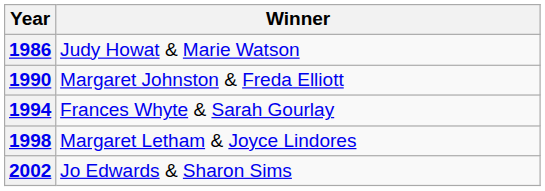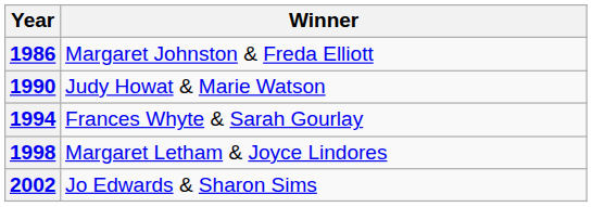1986 | Winner: Judy Howat & Marie Watson -> Margaret Johnston & Freda Elliott
1990 | Winner: Margaret Johnston & Freda Elliott -> Judy Howat & Marie Watson
